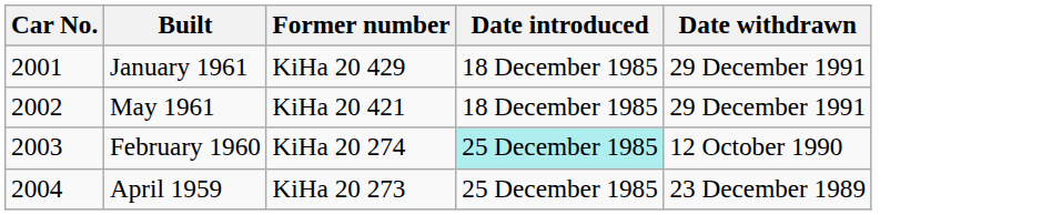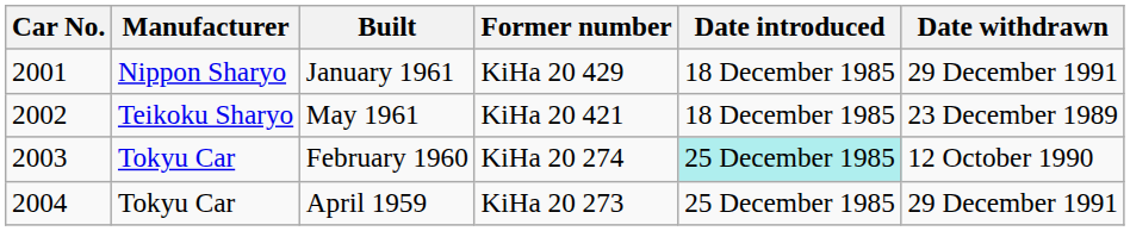+ column: Manufacturer | Nippon Sharyo | Teikoku Sharyo | Tokyu Car | Tokyu Car
May 1961 | Date withdrawn: 29 December 1991 -> 23 December 1989
April 1959 | Date withdrawn: 23 December 1989 -> 29 December 1991
